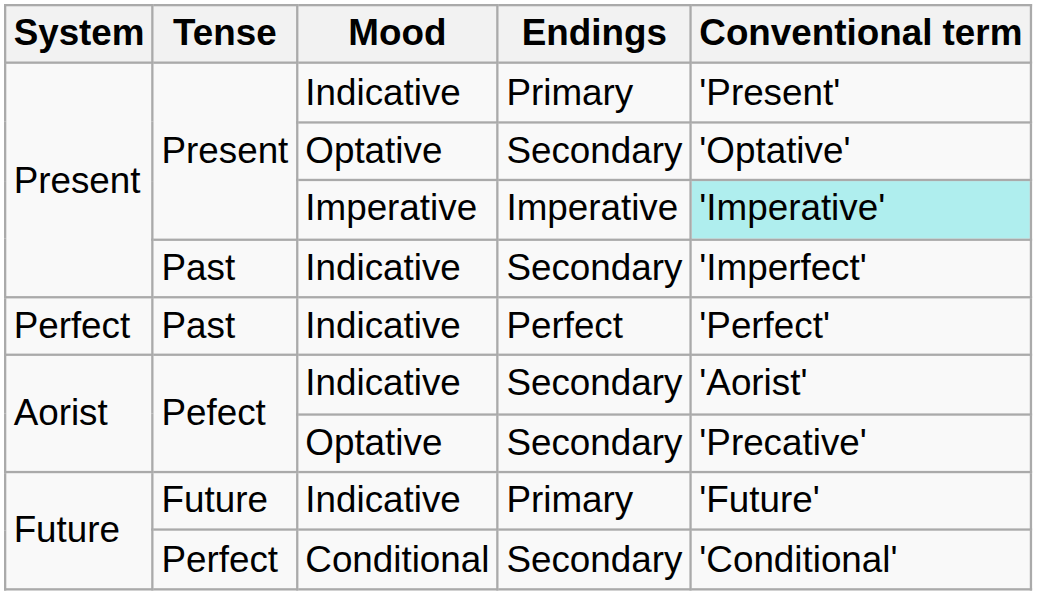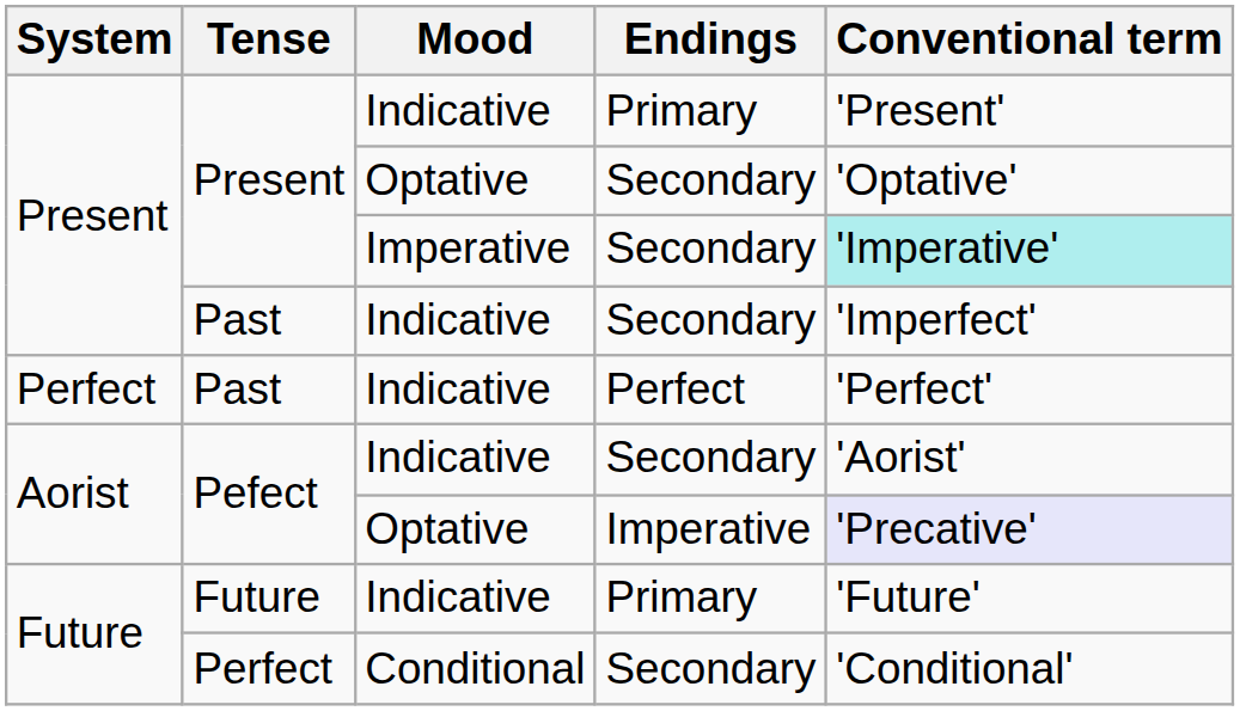Present / Imperative | Endings: Imperative -> Secondary
Pefect / Optative | Endings: Secondary -> Imperative
Pefect / Optative | Conventional term: no background -> lavender background
